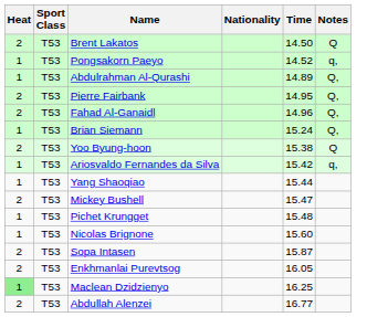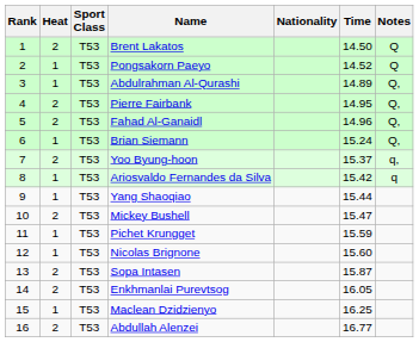+ column: Rank | 1 | 2 | 3 | 4 | 5 | 6 | 7 | 8 | 9 | 10 | 11 | 12 | 13 | 14 | 15 | 16
Pongsakorn Paeyo | Notes: q, -> Q
Yoo Byung-hoon | Time: 15.38 -> 15.37
Yoo Byung-hoon | Notes: Q -> q,
Ariosvaldo Fernandes da Silva | Notes: q, -> q
Pichet Krungget | Time: 15.48 -> 15.59
Maclean Dzidzienyo | Heat: lightgreen background -> no background
